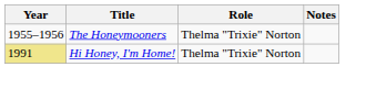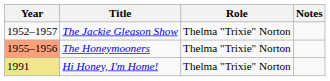+ row: 1952–1957 | The Jackie Gleason Show | Thelma "Trixie" Norton
The Honeymooners | Year: no background -> lightsalmon background
